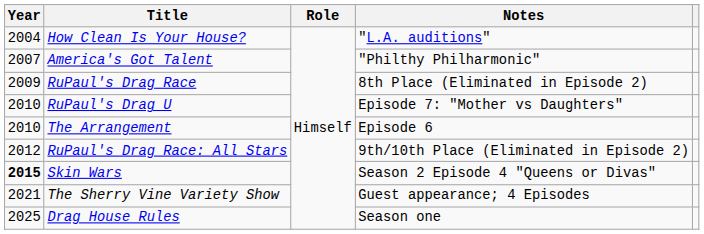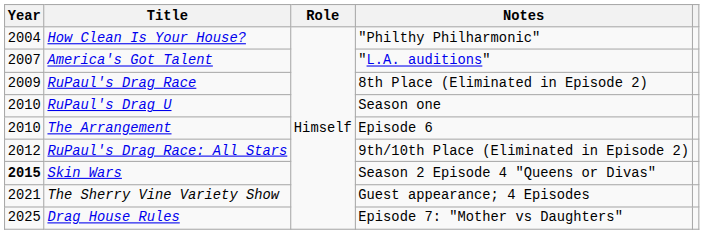How Clean Is Your House? | Notes: "L.A. auditions" -> "Philthy Philharmonic"
America's Got Talent | Notes: "Philthy Philharmonic" -> "L.A. auditions"
RuPaul's Drag U | Notes: Episode 7: "Mother vs Daughters" -> Season one
Drag House Rules | Notes: Season one -> Episode 7: "Mother vs Daughters"
